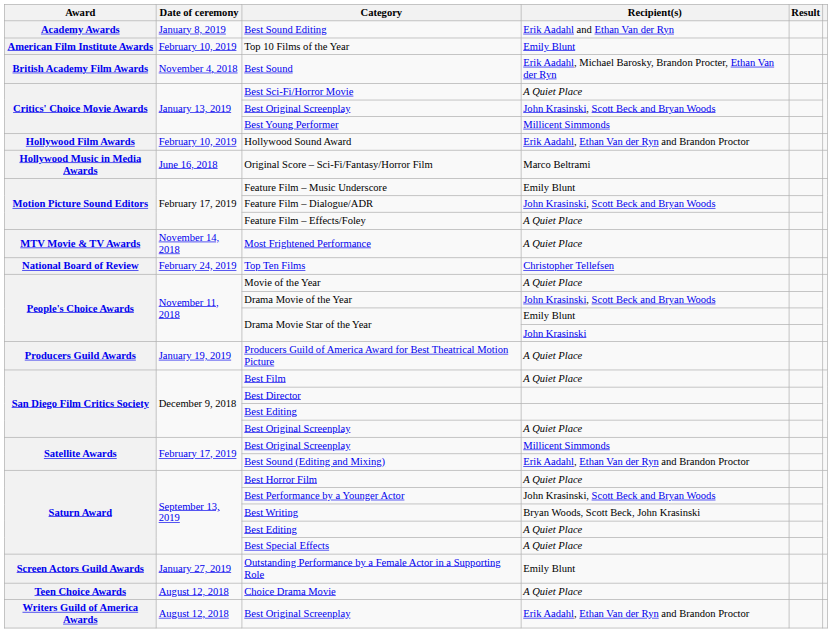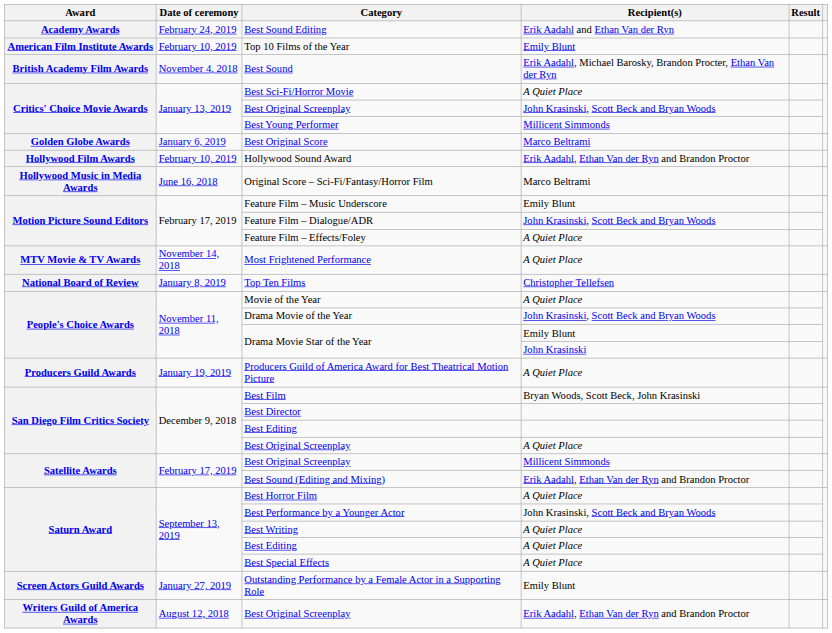Best Sound Editing | Date of ceremony: January 8, 2019 -> February 24, 2019
+ row: Golden Globe Awards | January 6, 2019 | Best Original Score | Marco Beltrami
Top Ten Films | Date of ceremony: February 24, 2019 -> January 8, 2019
Best Film | Recipient(s): A Quiet Place -> Bryan Woods, Scott Beck, John Krasinski
Best Writing | Recipient(s): Bryan Woods, Scott Beck, John Krasinski -> A Quiet Place
- row: Teen Choice Awards | August 12, 2018 | Choice Drama Movie | A Quiet Place
